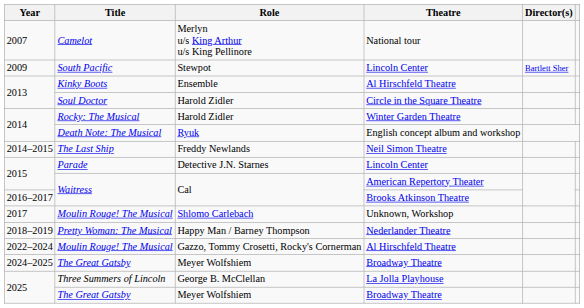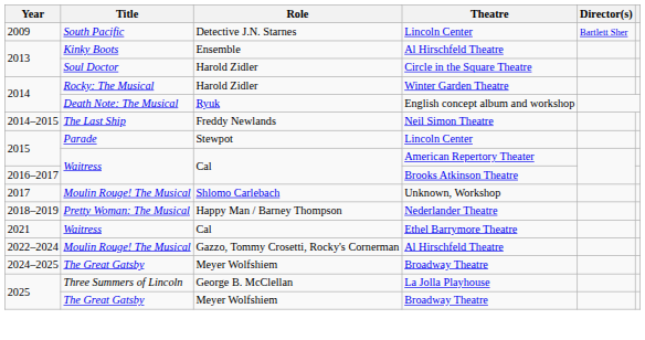- row: 2007 | Camelot | Merlyn u/s King Arthur u/s King Pellinore | National tour
2009 / Lincoln Center | Role: Stewpot -> Detective J.N. Starnes
2015 / Lincoln Center | Role: Detective J.N. Starnes -> Stewpot
+ row: 2021 | Waitress | Cal | Ethel Barrymore Theatre
